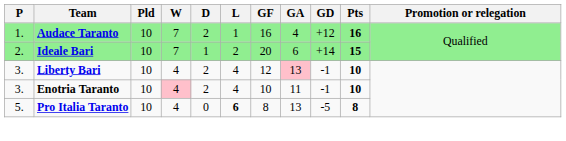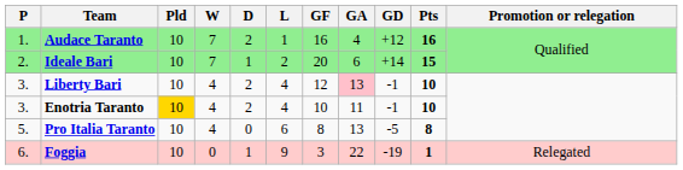Enotria Taranto | Pld: no background -> gold background
Enotria Taranto | W: pink background -> no background
Pro Italia Taranto | L: bold -> normal
+ row: 6. | Foggia | 10 | 0 | 1 | 9 | 3 | 22 | -19 | 1 | Relegated
